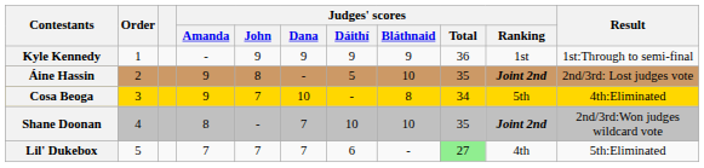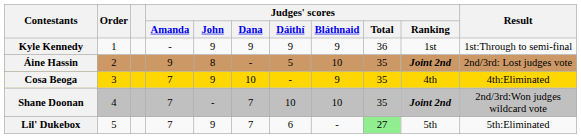Cosa Beoga | Judges' scores / Amanda: 9 -> 7
Cosa Beoga | Judges' scores / John: 7 -> 9
Cosa Beoga | Judges' scores / Bláthnaid: 8 -> 9
Cosa Beoga | Judges' scores / Total: 34 -> 35
Cosa Beoga | Judges' scores / Ranking: 5th -> 4th
Shane Doonan | Judges' scores / Amanda: 8 -> 7
Lil' Dukebox | Judges' scores / John: 7 -> 9
Lil' Dukebox | Judges' scores / Ranking: 4th -> 5th
